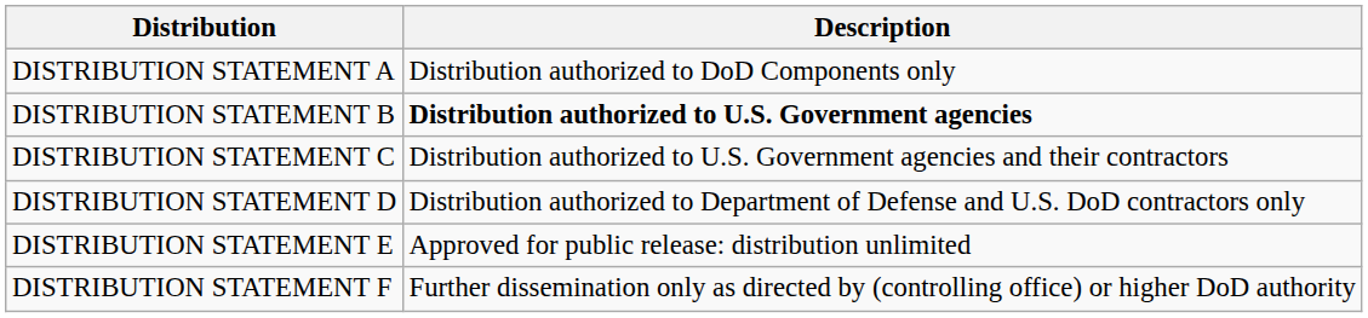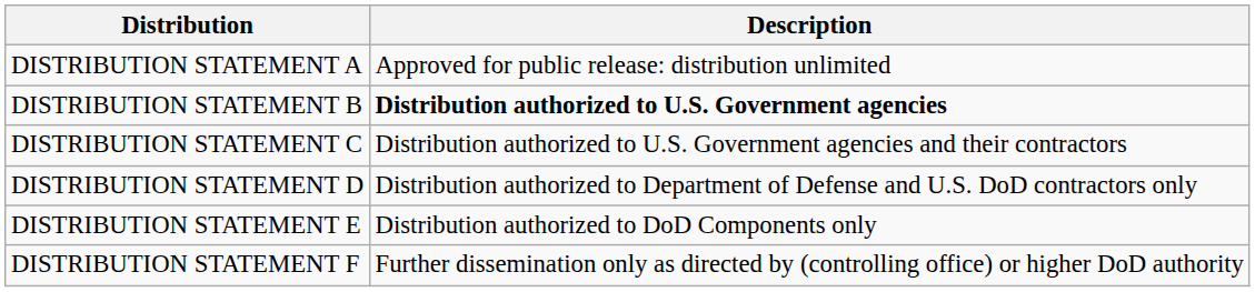DISTRIBUTION STATEMENT A | Description: Distribution authorized to DoD Components only -> Approved for public release: distribution unlimited
DISTRIBUTION STATEMENT E | Description: Approved for public release: distribution unlimited -> Distribution authorized to DoD Components only
